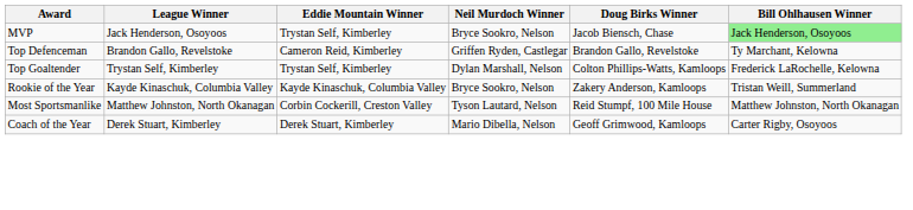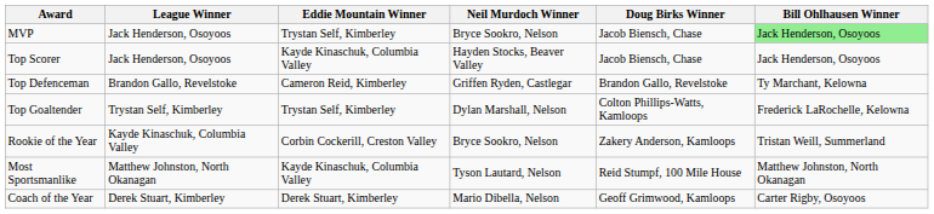+ row: Top Scorer | Jack Henderson, Osoyoos | Kayde Kinaschuk, Columbia Valley | Hayden Stocks, Beaver Valley | Jacob Biensch, Chase | Jack Henderson, Osoyoos
Rookie of the Year | Eddie Mountain Winner: Kayde Kinaschuk, Columbia Valley -> Corbin Cockerill, Creston Valley
Most Sportsmanlike | Eddie Mountain Winner: Corbin Cockerill, Creston Valley -> Kayde Kinaschuk, Columbia Valley
